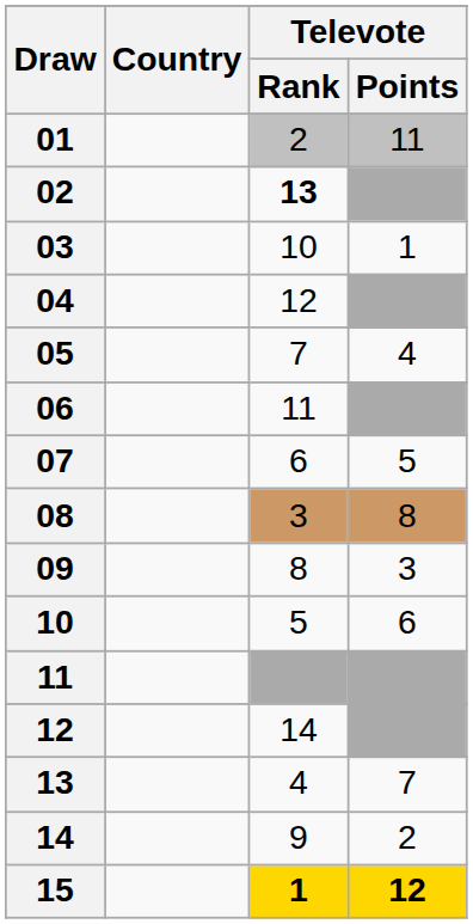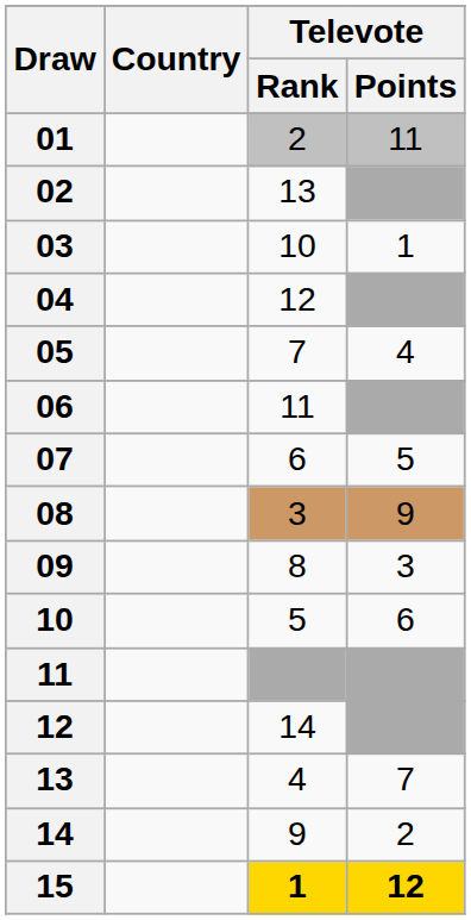02 | Televote / Rank: bold -> normal
08 | Televote / Points: 8 -> 9
